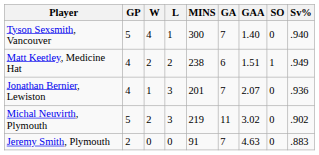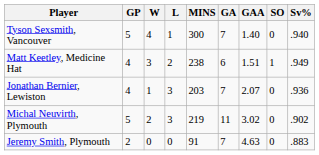Matt Keetley, Medicine Hat | W: 2 -> 3
Jonathan Bernier, Lewiston | MINS: 201 -> 203
